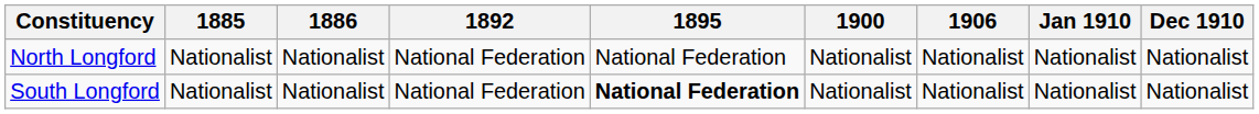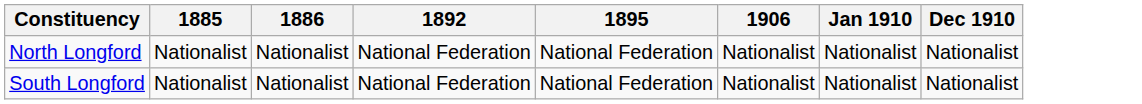- column: 1900 | Nationalist | Nationalist
South Longford | 1895: bold -> normal
